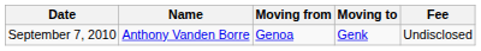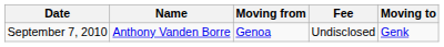columns swapped: Moving to <-> Fee
